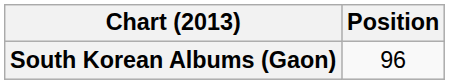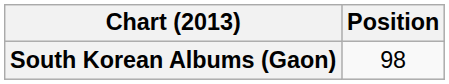South Korean Albums (Gaon) | Position: 96 -> 98
